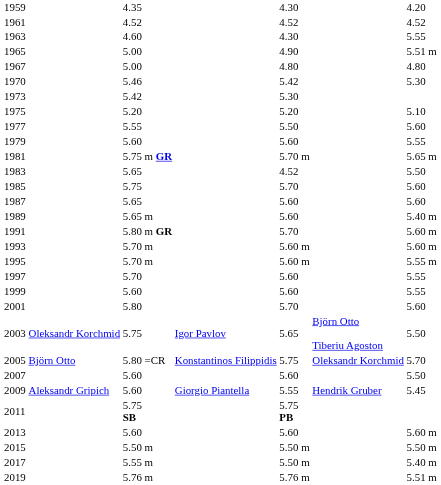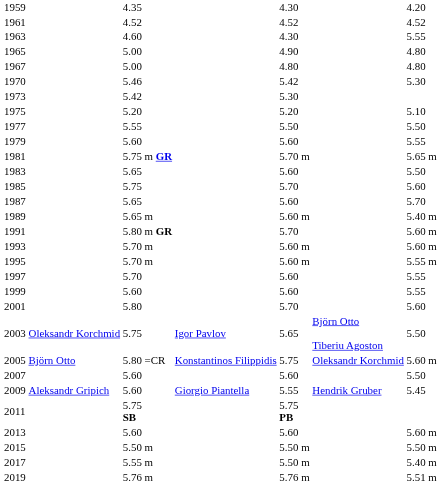1965 | column 7: 5.51 m -> 4.80
1977 | column 7: 5.60 -> 5.50
1983 | column 5: 4.52 -> 5.60
1987 | column 7: 5.60 -> 5.70
1989 | column 5: 5.60 -> 5.60 m
2005 | column 7: 5.70 -> 5.60 m
